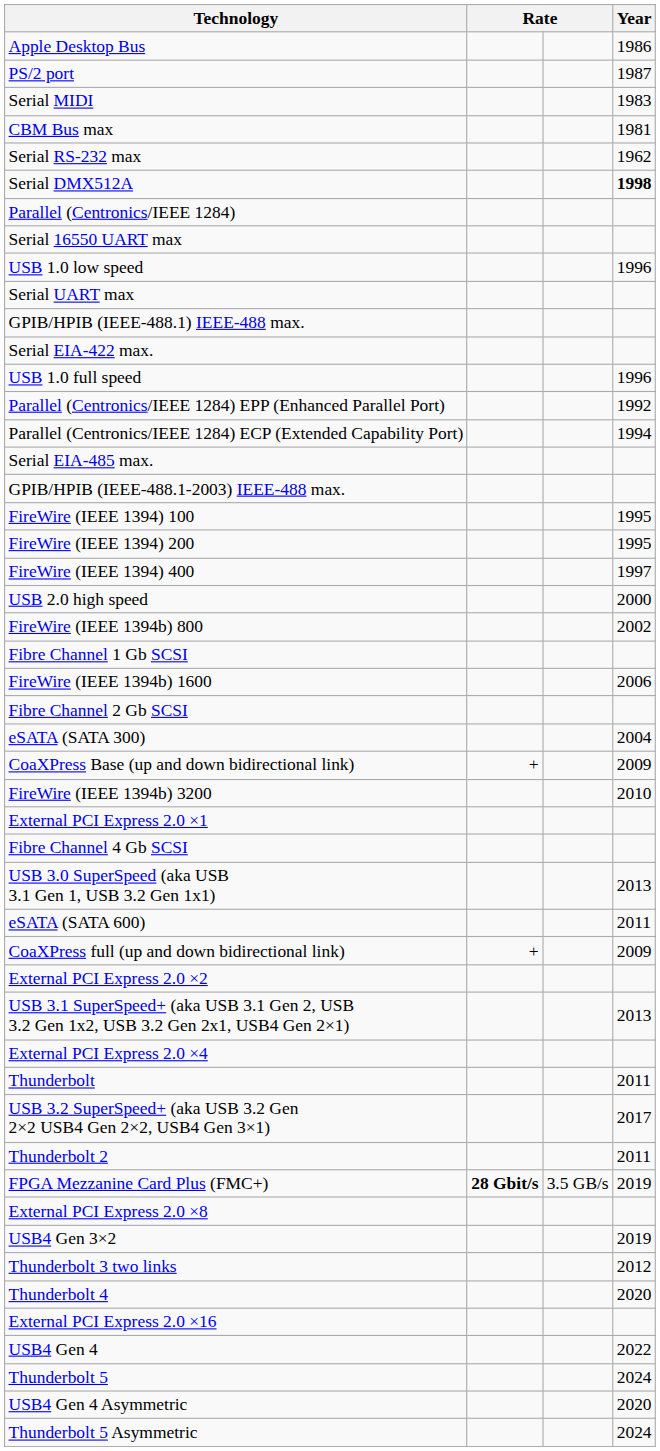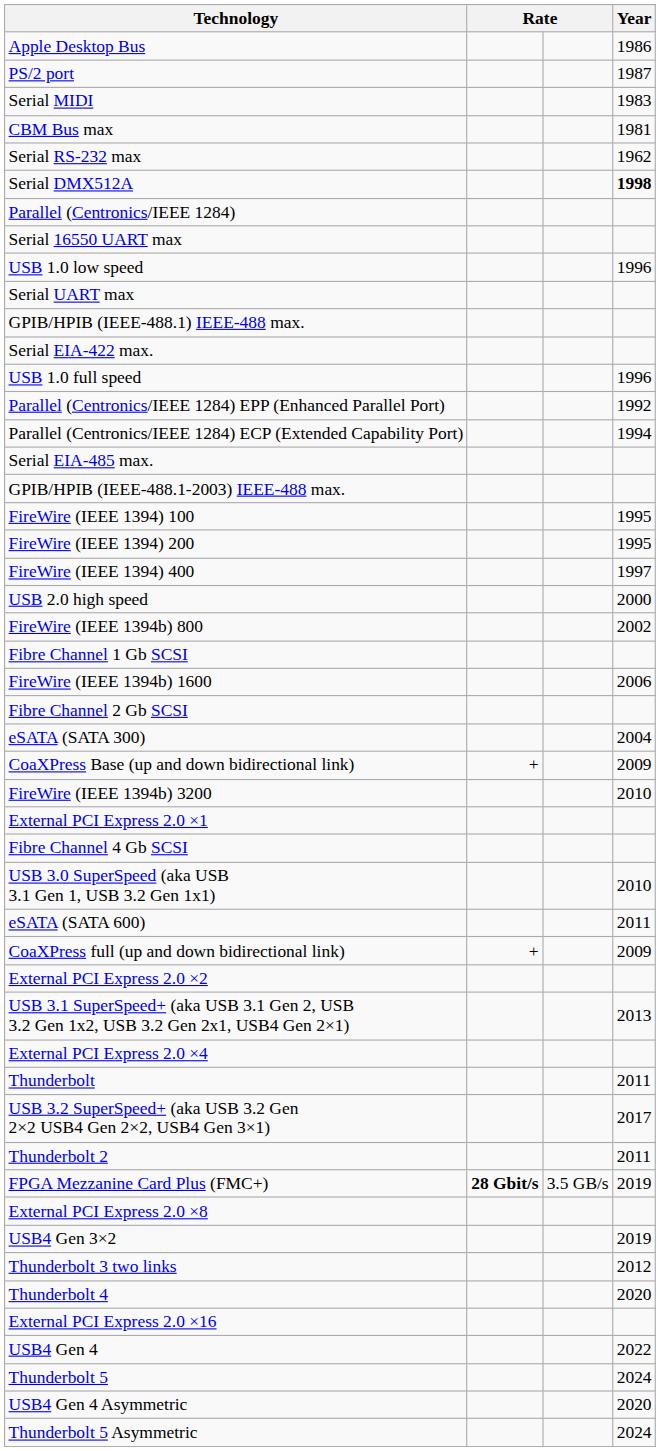USB 3.0 SuperSpeed (aka USB 3.1 Gen 1, USB 3.2 Gen 1x1) | Year: 2013 -> 2010
